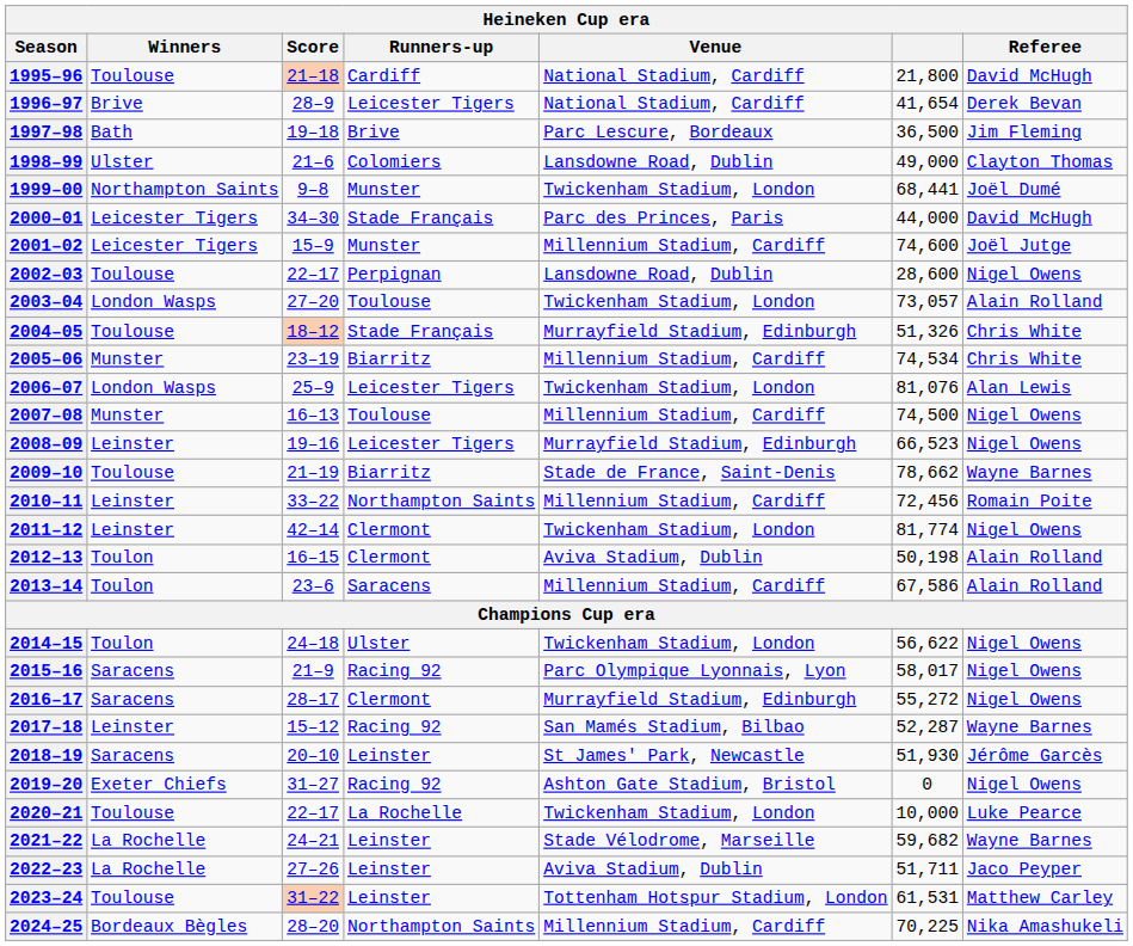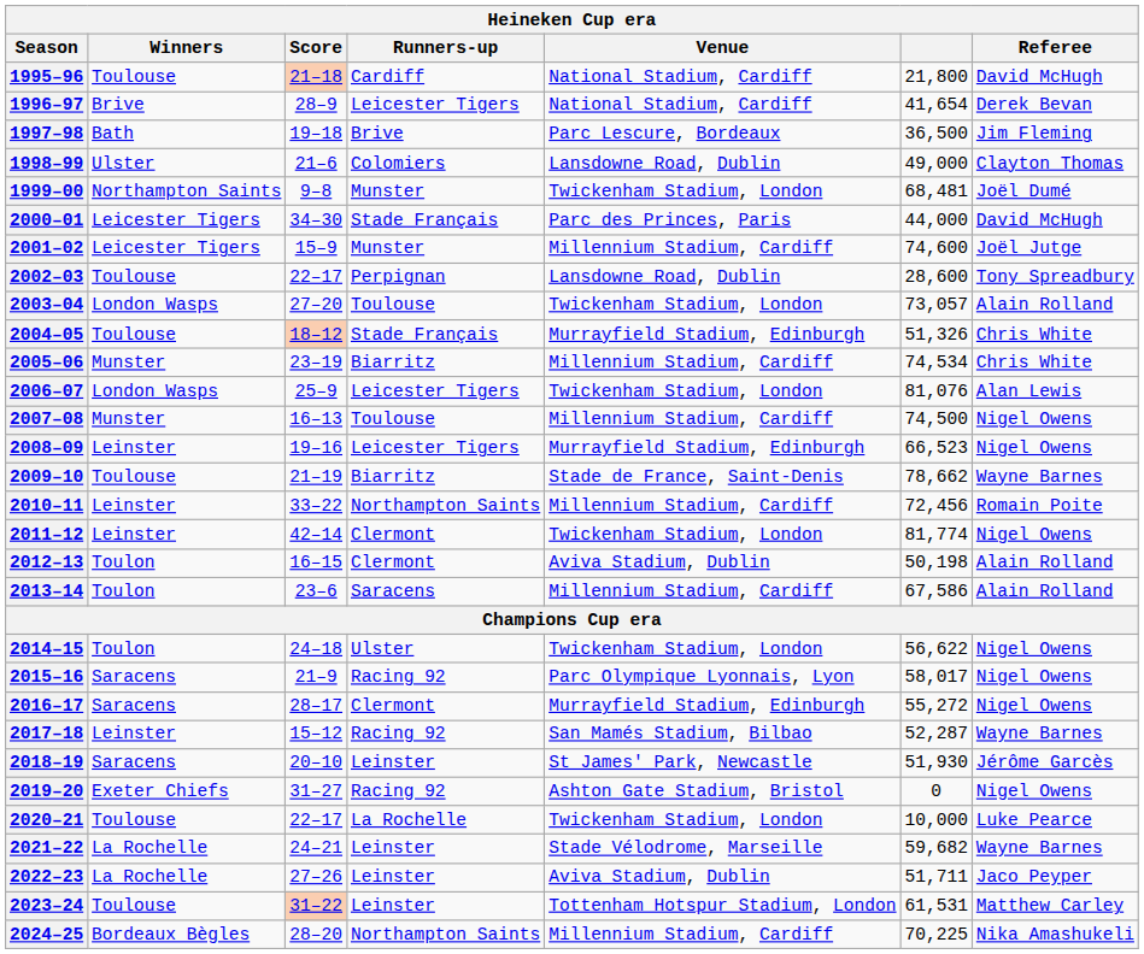1999–00 | column 6: 68,441 -> 68,481
2002–03 | Referee: Nigel Owens -> Tony Spreadbury
